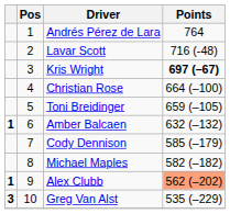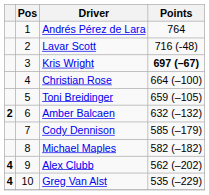Amber Balcaen | column 1: 1 -> 2
Alex Clubb | column 1: 1 -> 4
Alex Clubb | Points: lightsalmon background -> no background
Greg Van Alst | column 1: 3 -> 4
